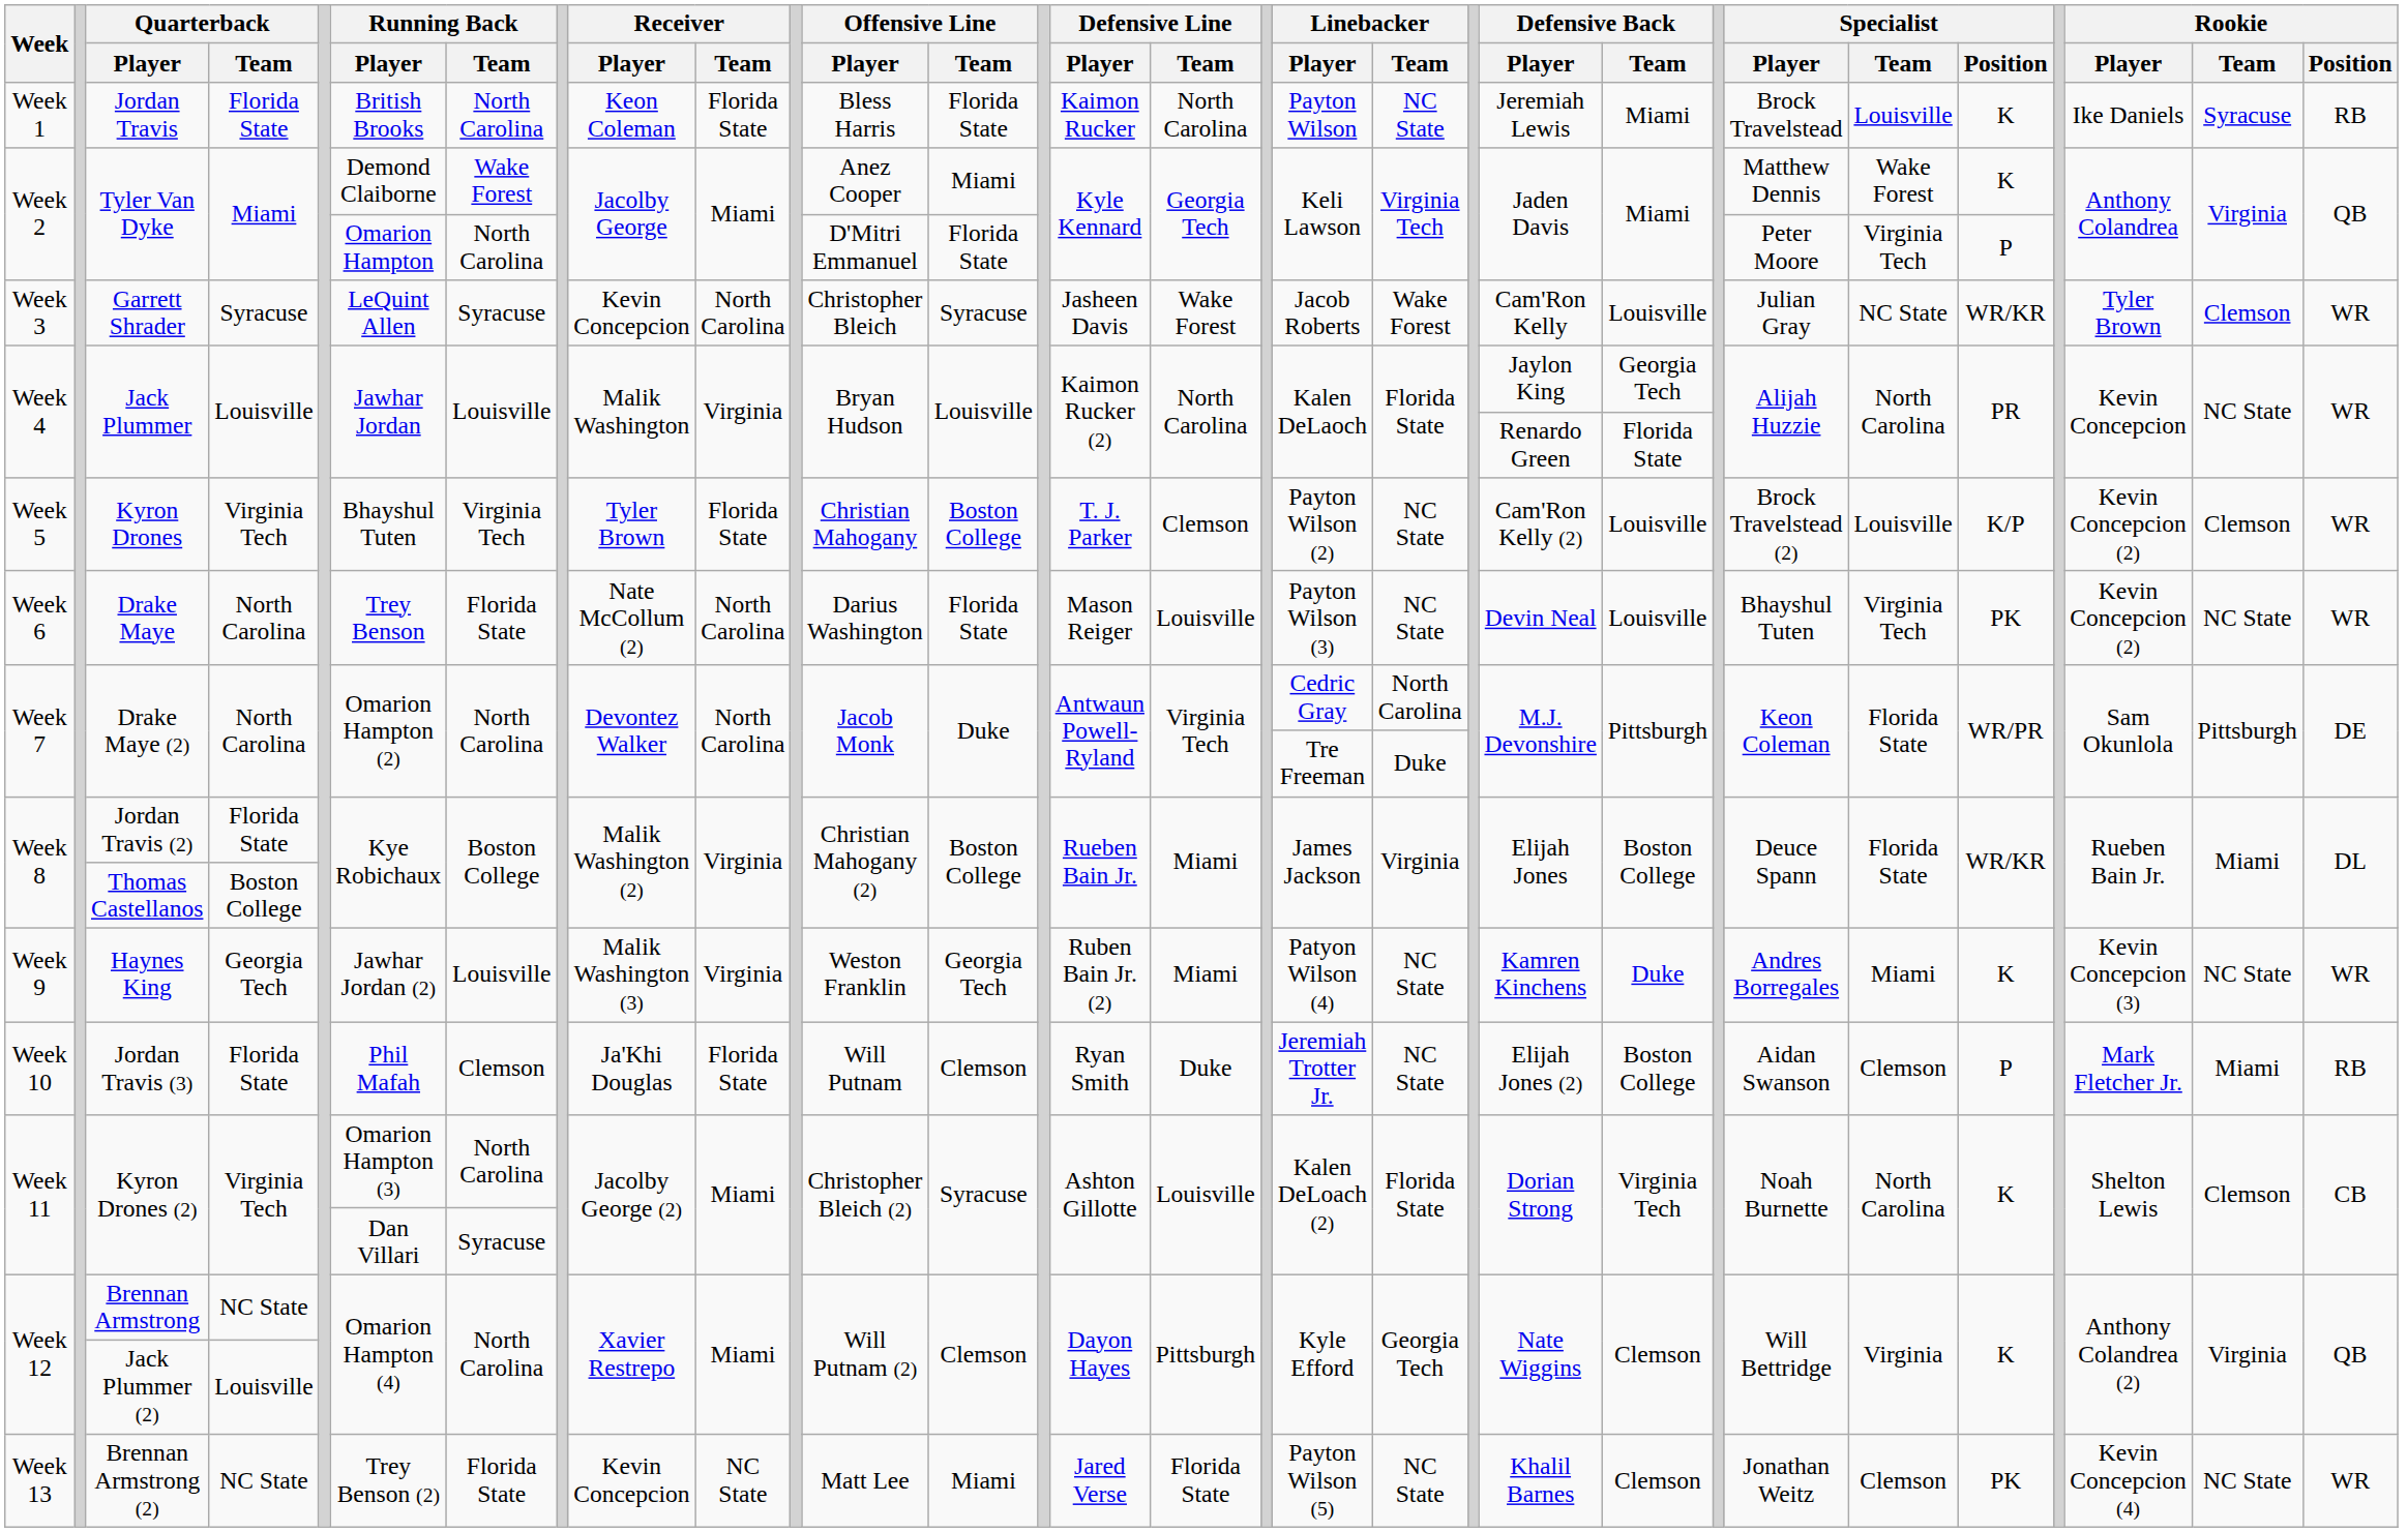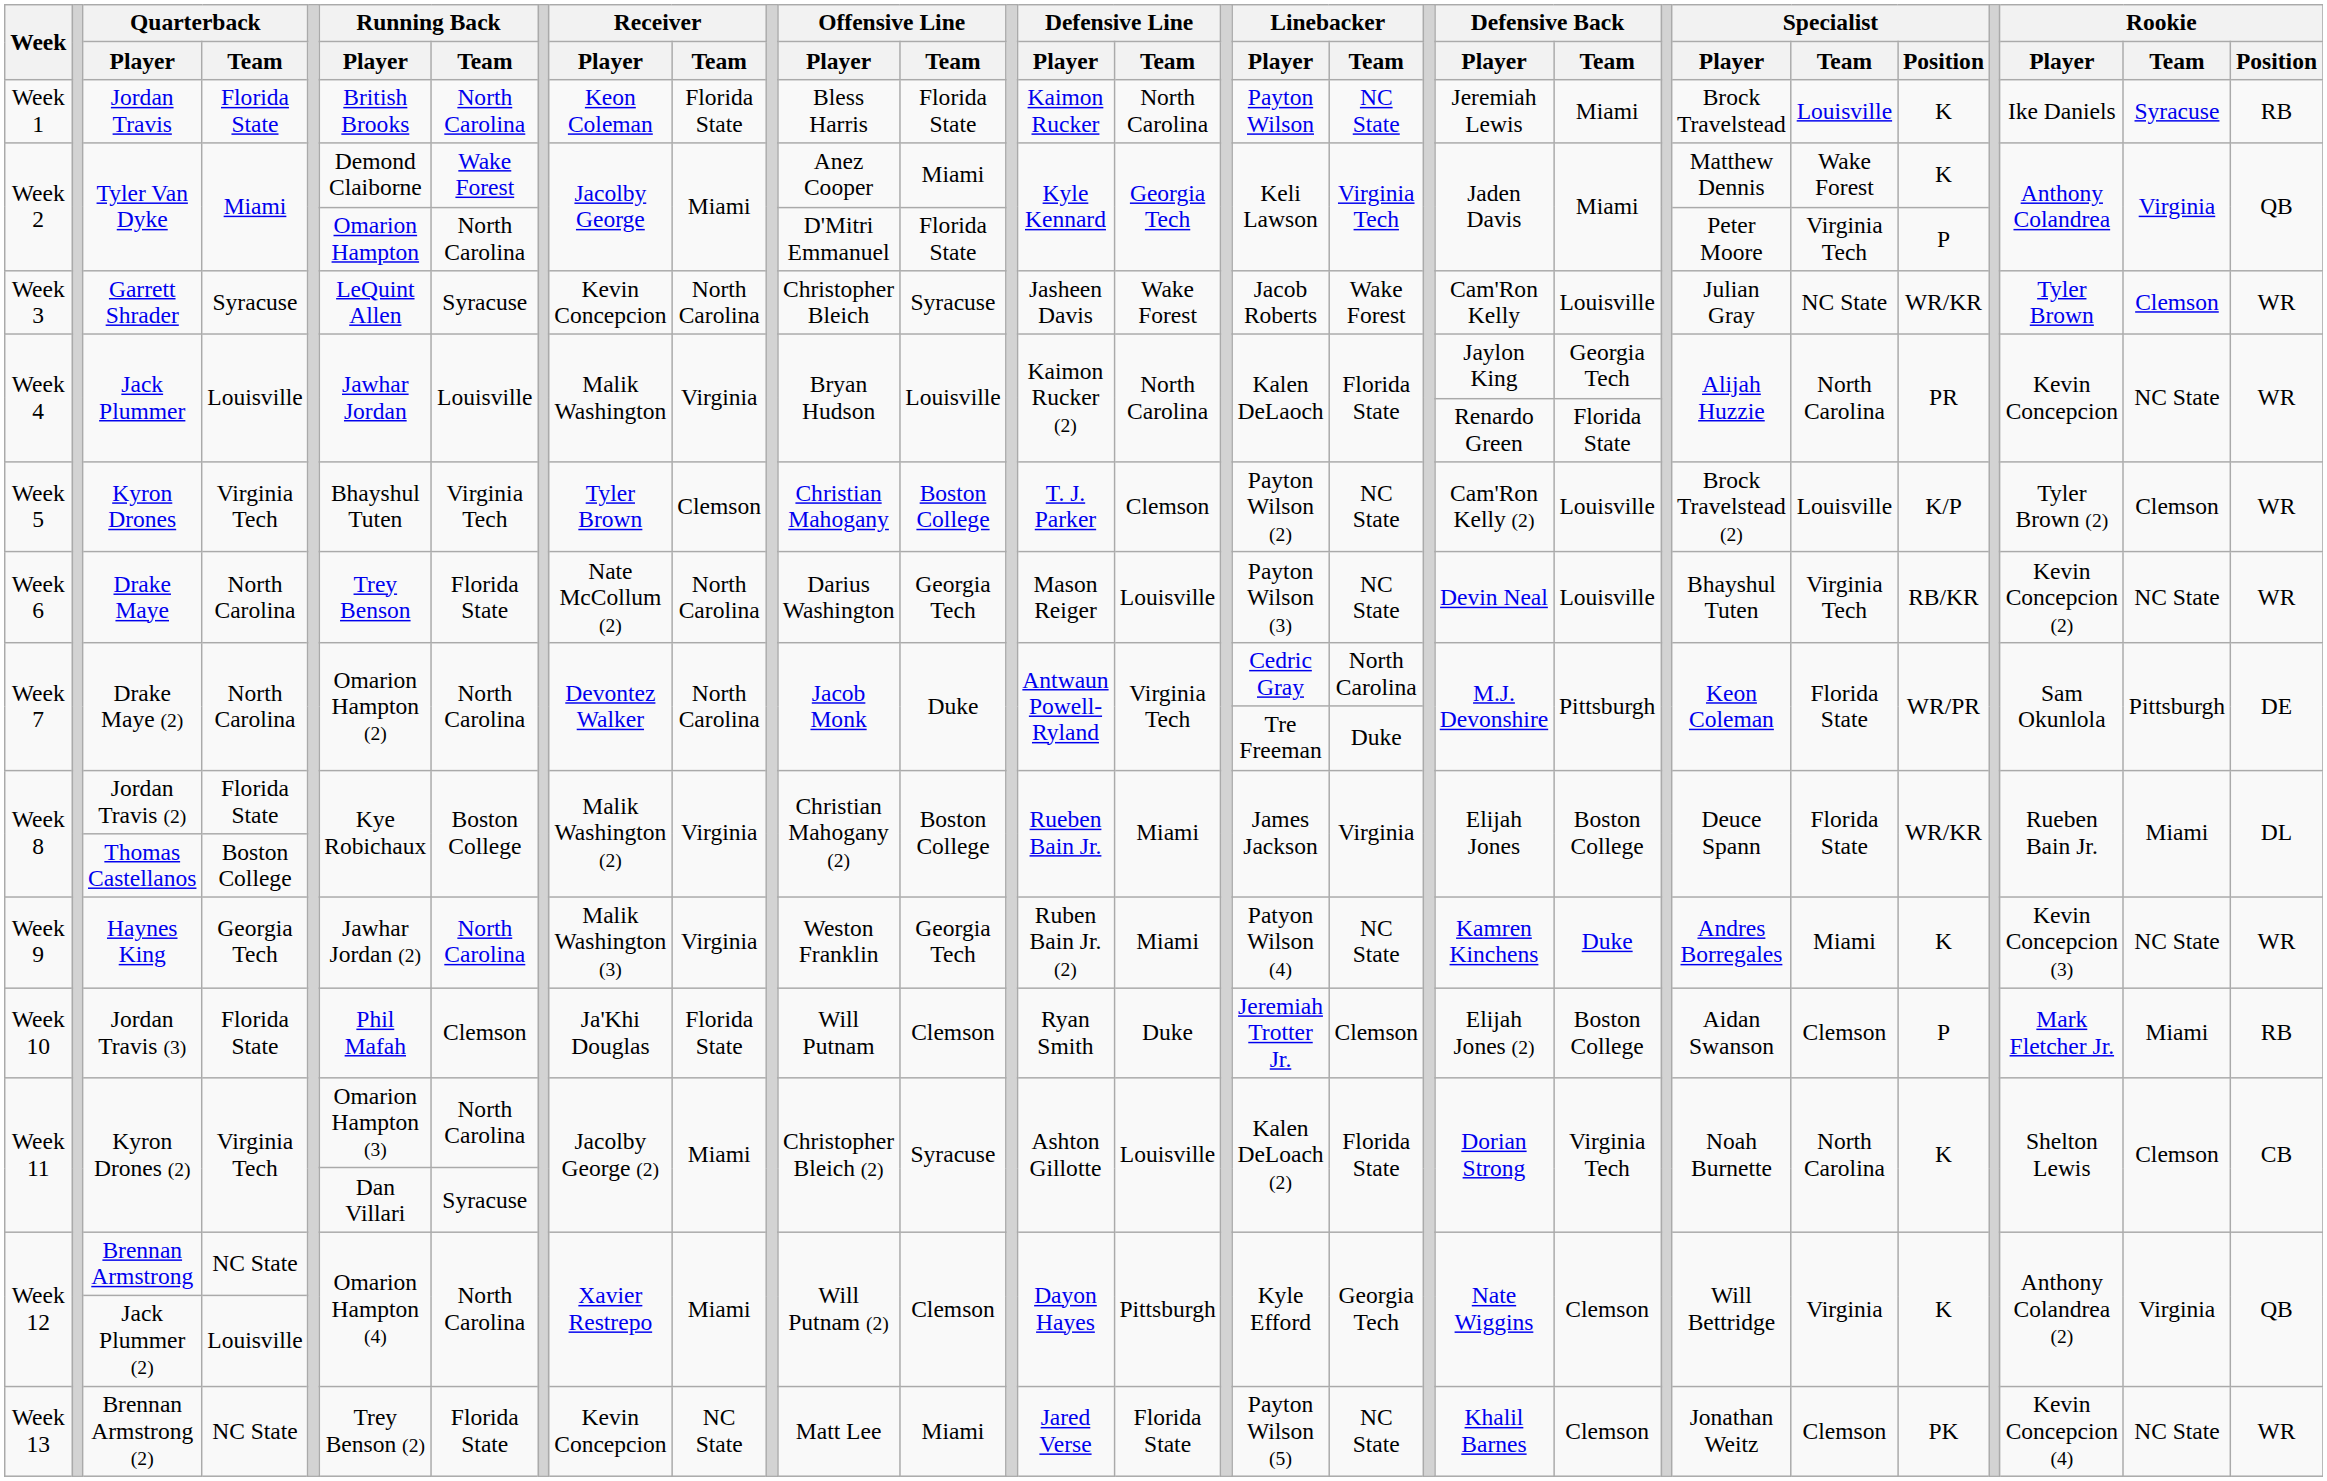Kyron Drones | Receiver / Team: Florida State -> Clemson
Kyron Drones | Rookie / Player: Kevin Concepcion (2) -> Tyler Brown (2)
Drake Maye | Offensive Line / Team: Florida State -> Georgia Tech
Drake Maye | Specialist / Position: PK -> RB/KR
Haynes King | Running Back / Team: Louisville -> North Carolina
Jordan Travis (3) | Linebacker / Team: NC State -> Clemson
